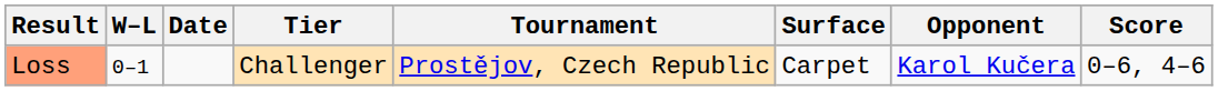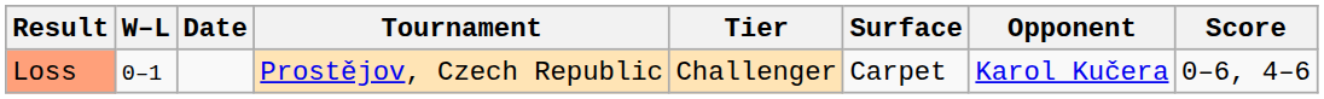columns swapped: Tournament <-> Tier
